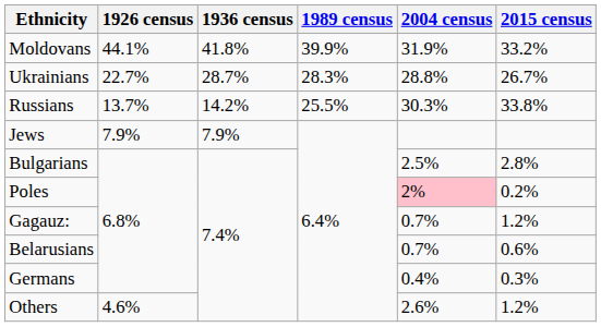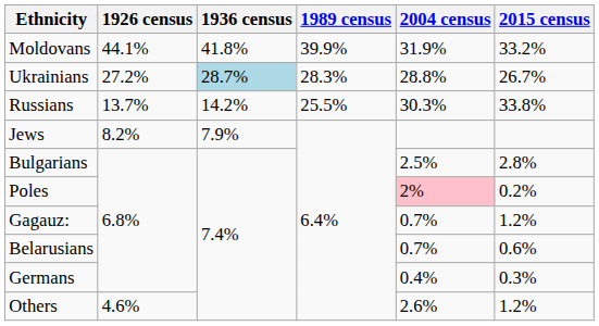Ukrainians | 1926 census: 22.7% -> 27.2%
Ukrainians | 1936 census: no background -> lightblue background
Jews | 1926 census: 7.9% -> 8.2%
